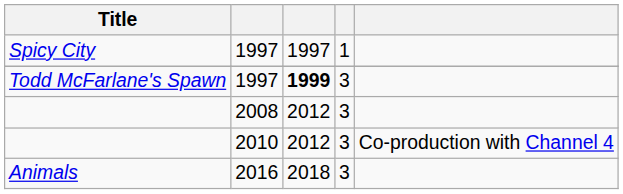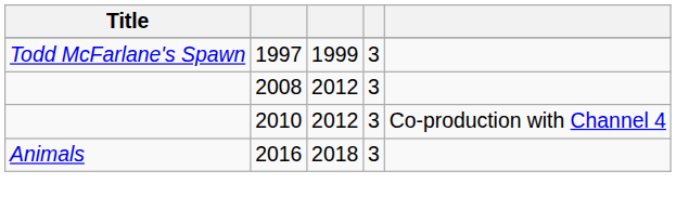- row: Spicy City | 1997 | 1997 | 1
Todd McFarlane's Spawn | column 3: bold -> normal
